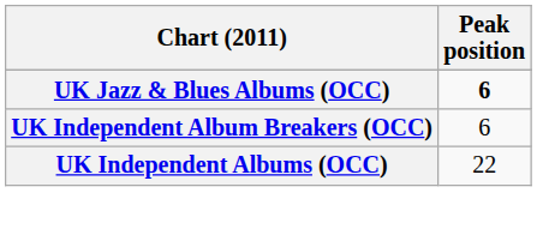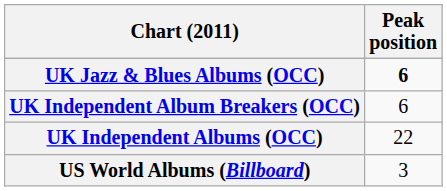+ row: US World Albums (Billboard) | 3
